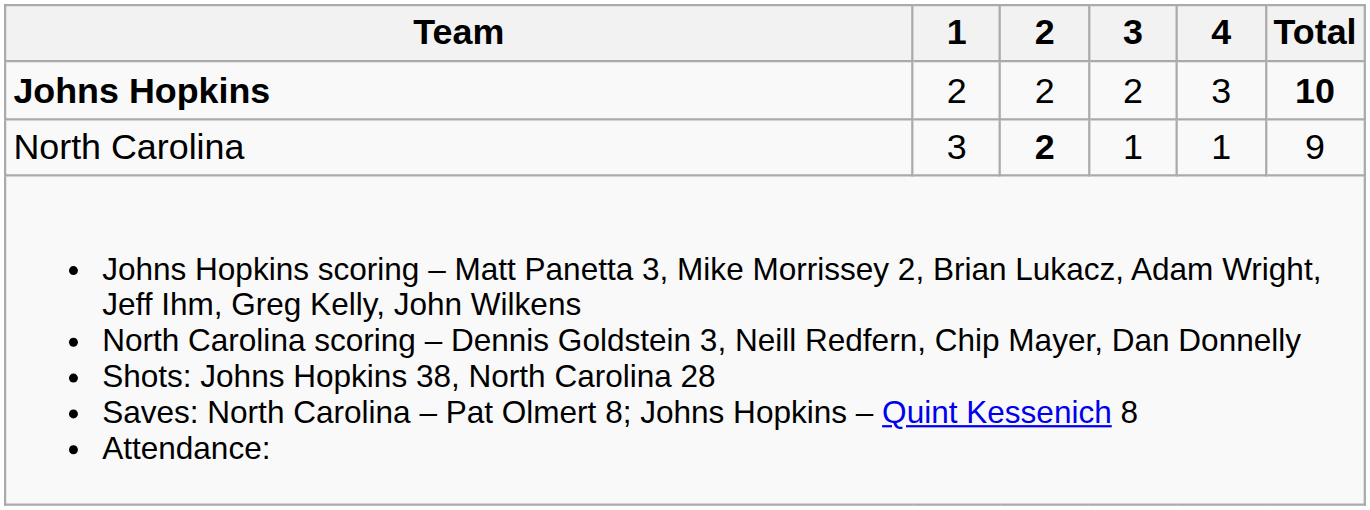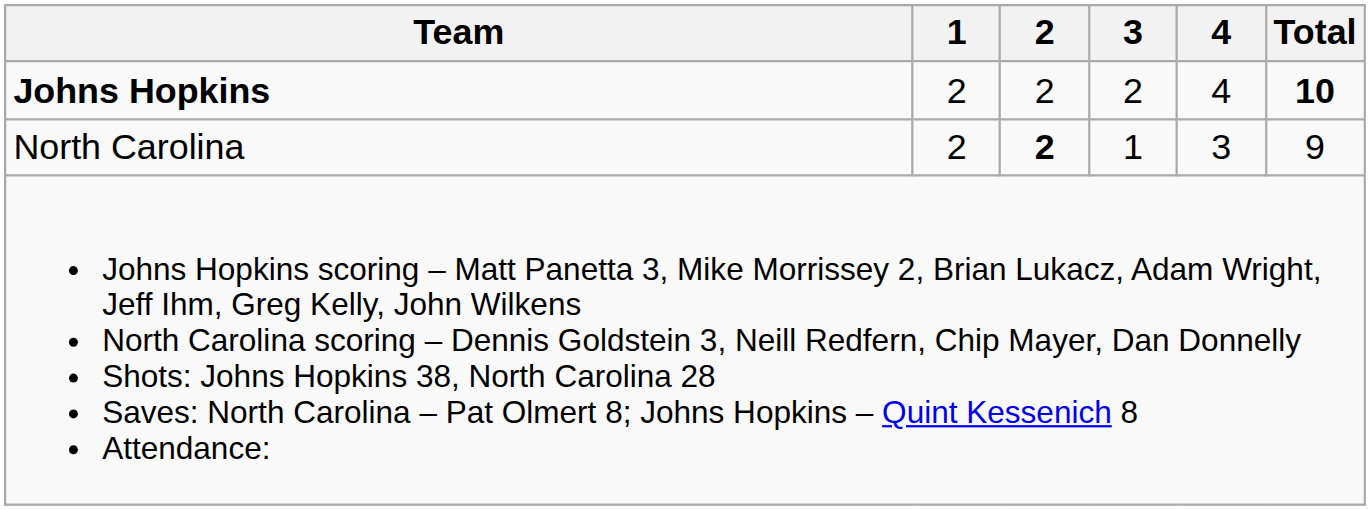Johns Hopkins | 4: 3 -> 4
North Carolina | 1: 3 -> 2
North Carolina | 4: 1 -> 3
